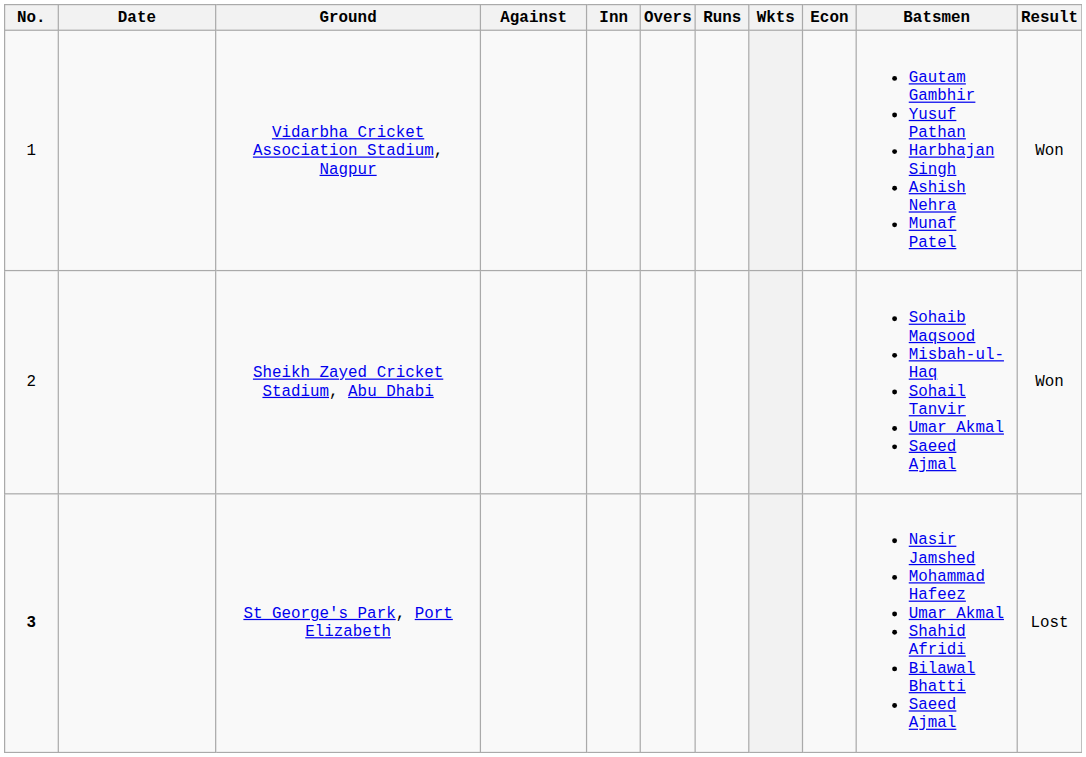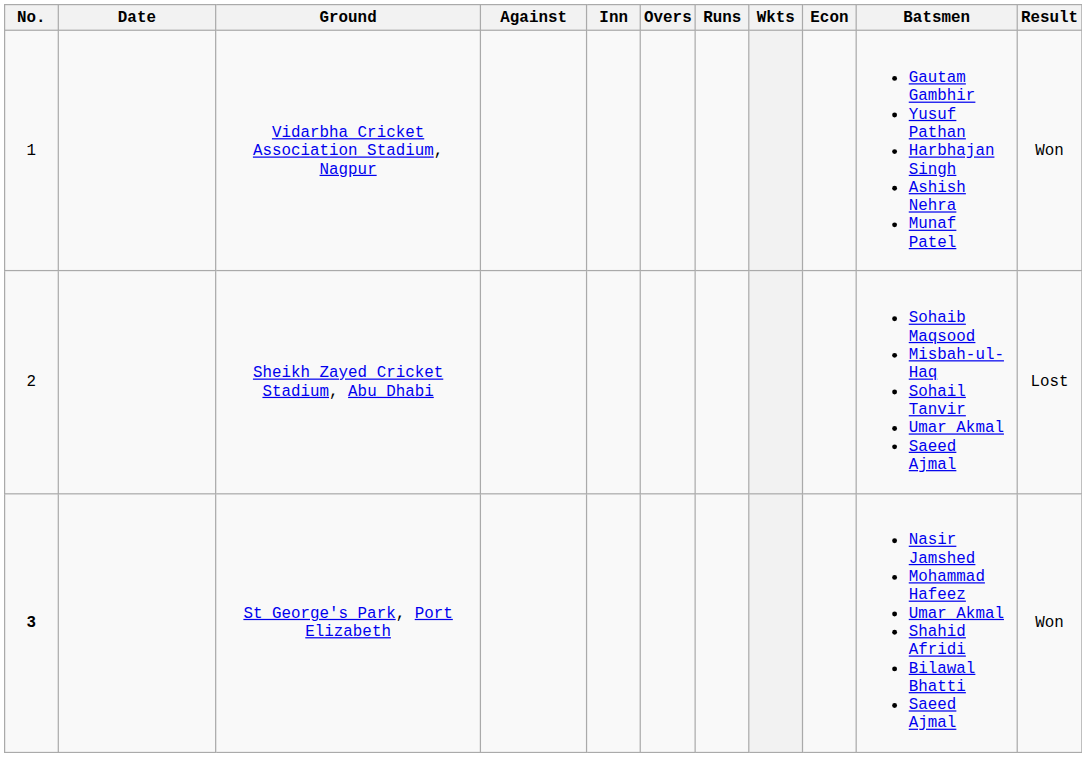Sheikh Zayed Cricket Stadium, Abu Dhabi | Result: Won -> Lost
St George's Park, Port Elizabeth | Result: Lost -> Won
